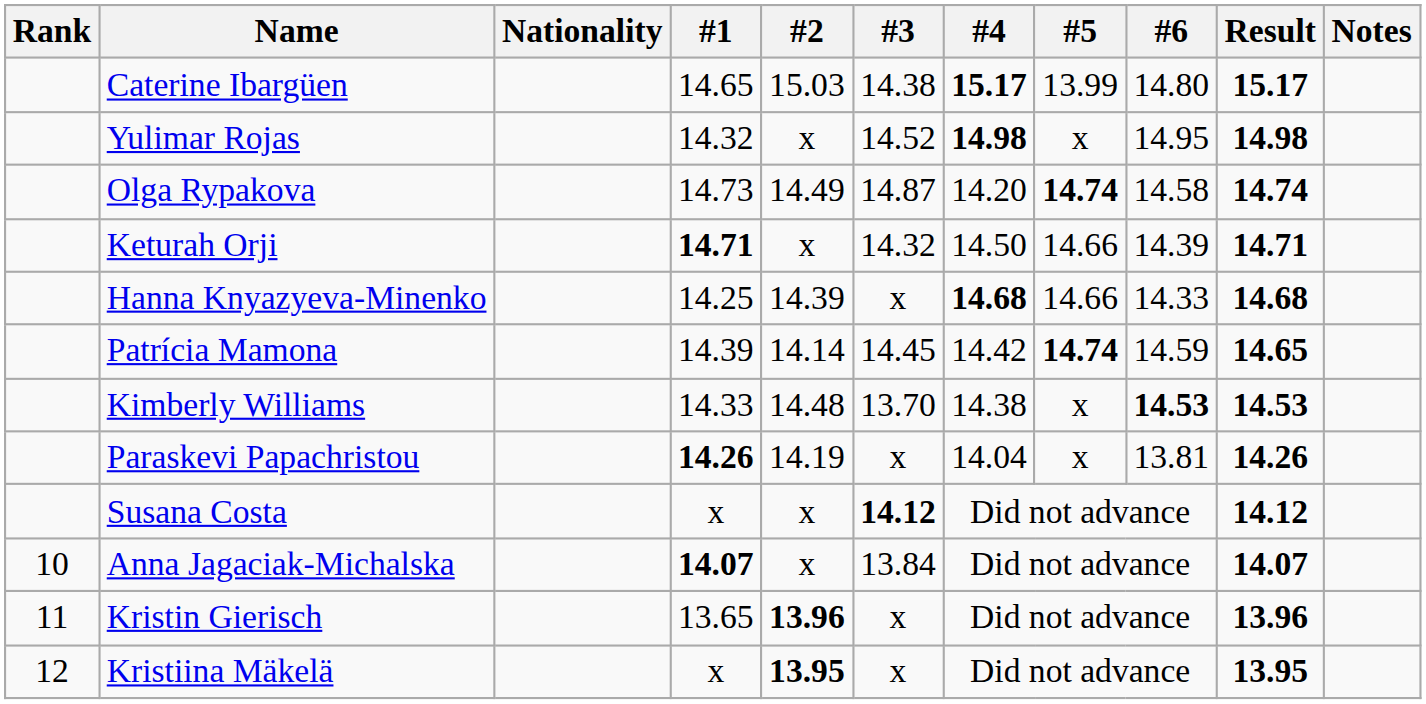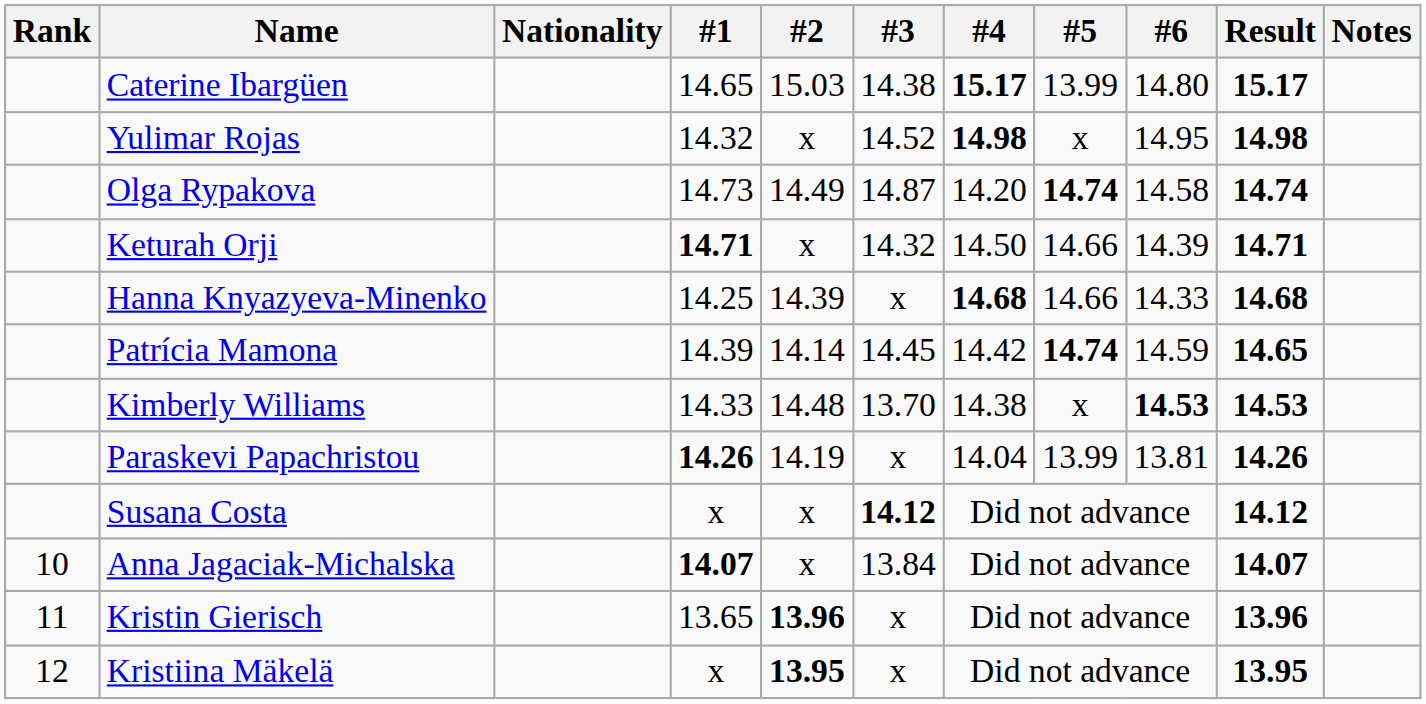Paraskevi Papachristou | #5: x -> 13.99
